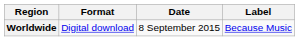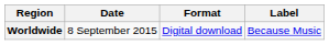columns swapped: Date <-> Format
